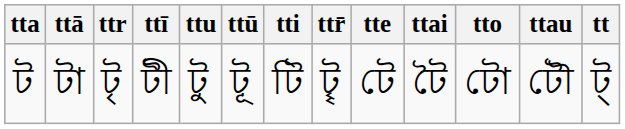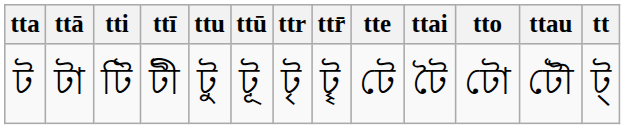columns swapped: tti <-> ttr
